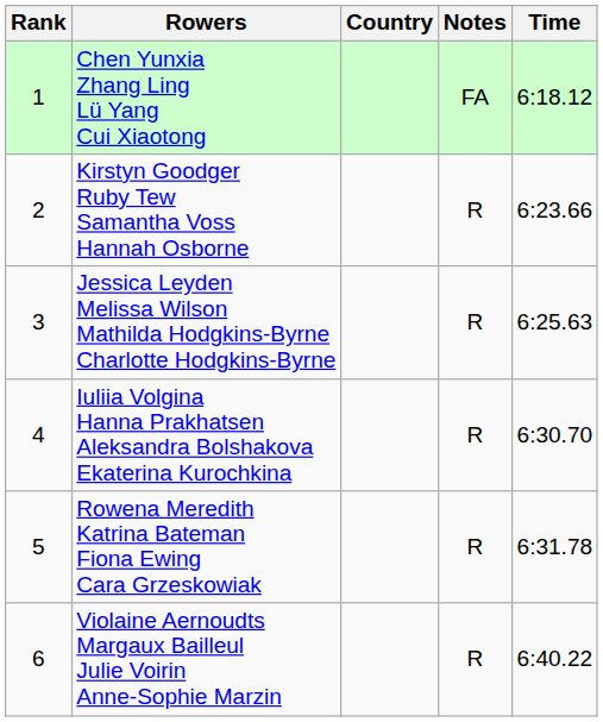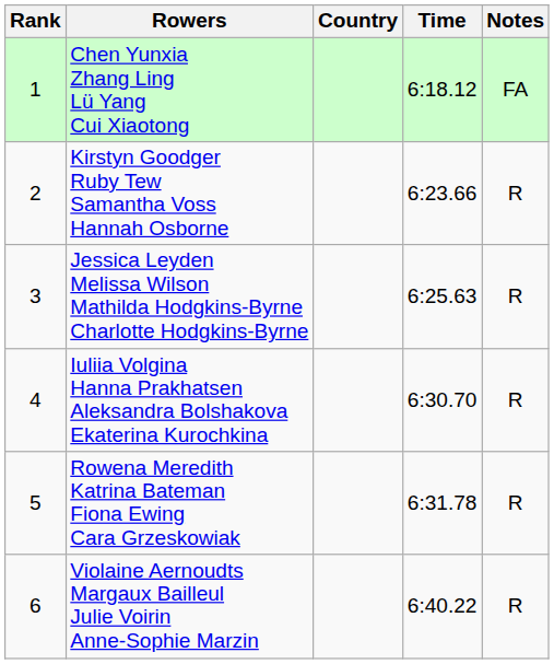columns swapped: Time <-> Notes
